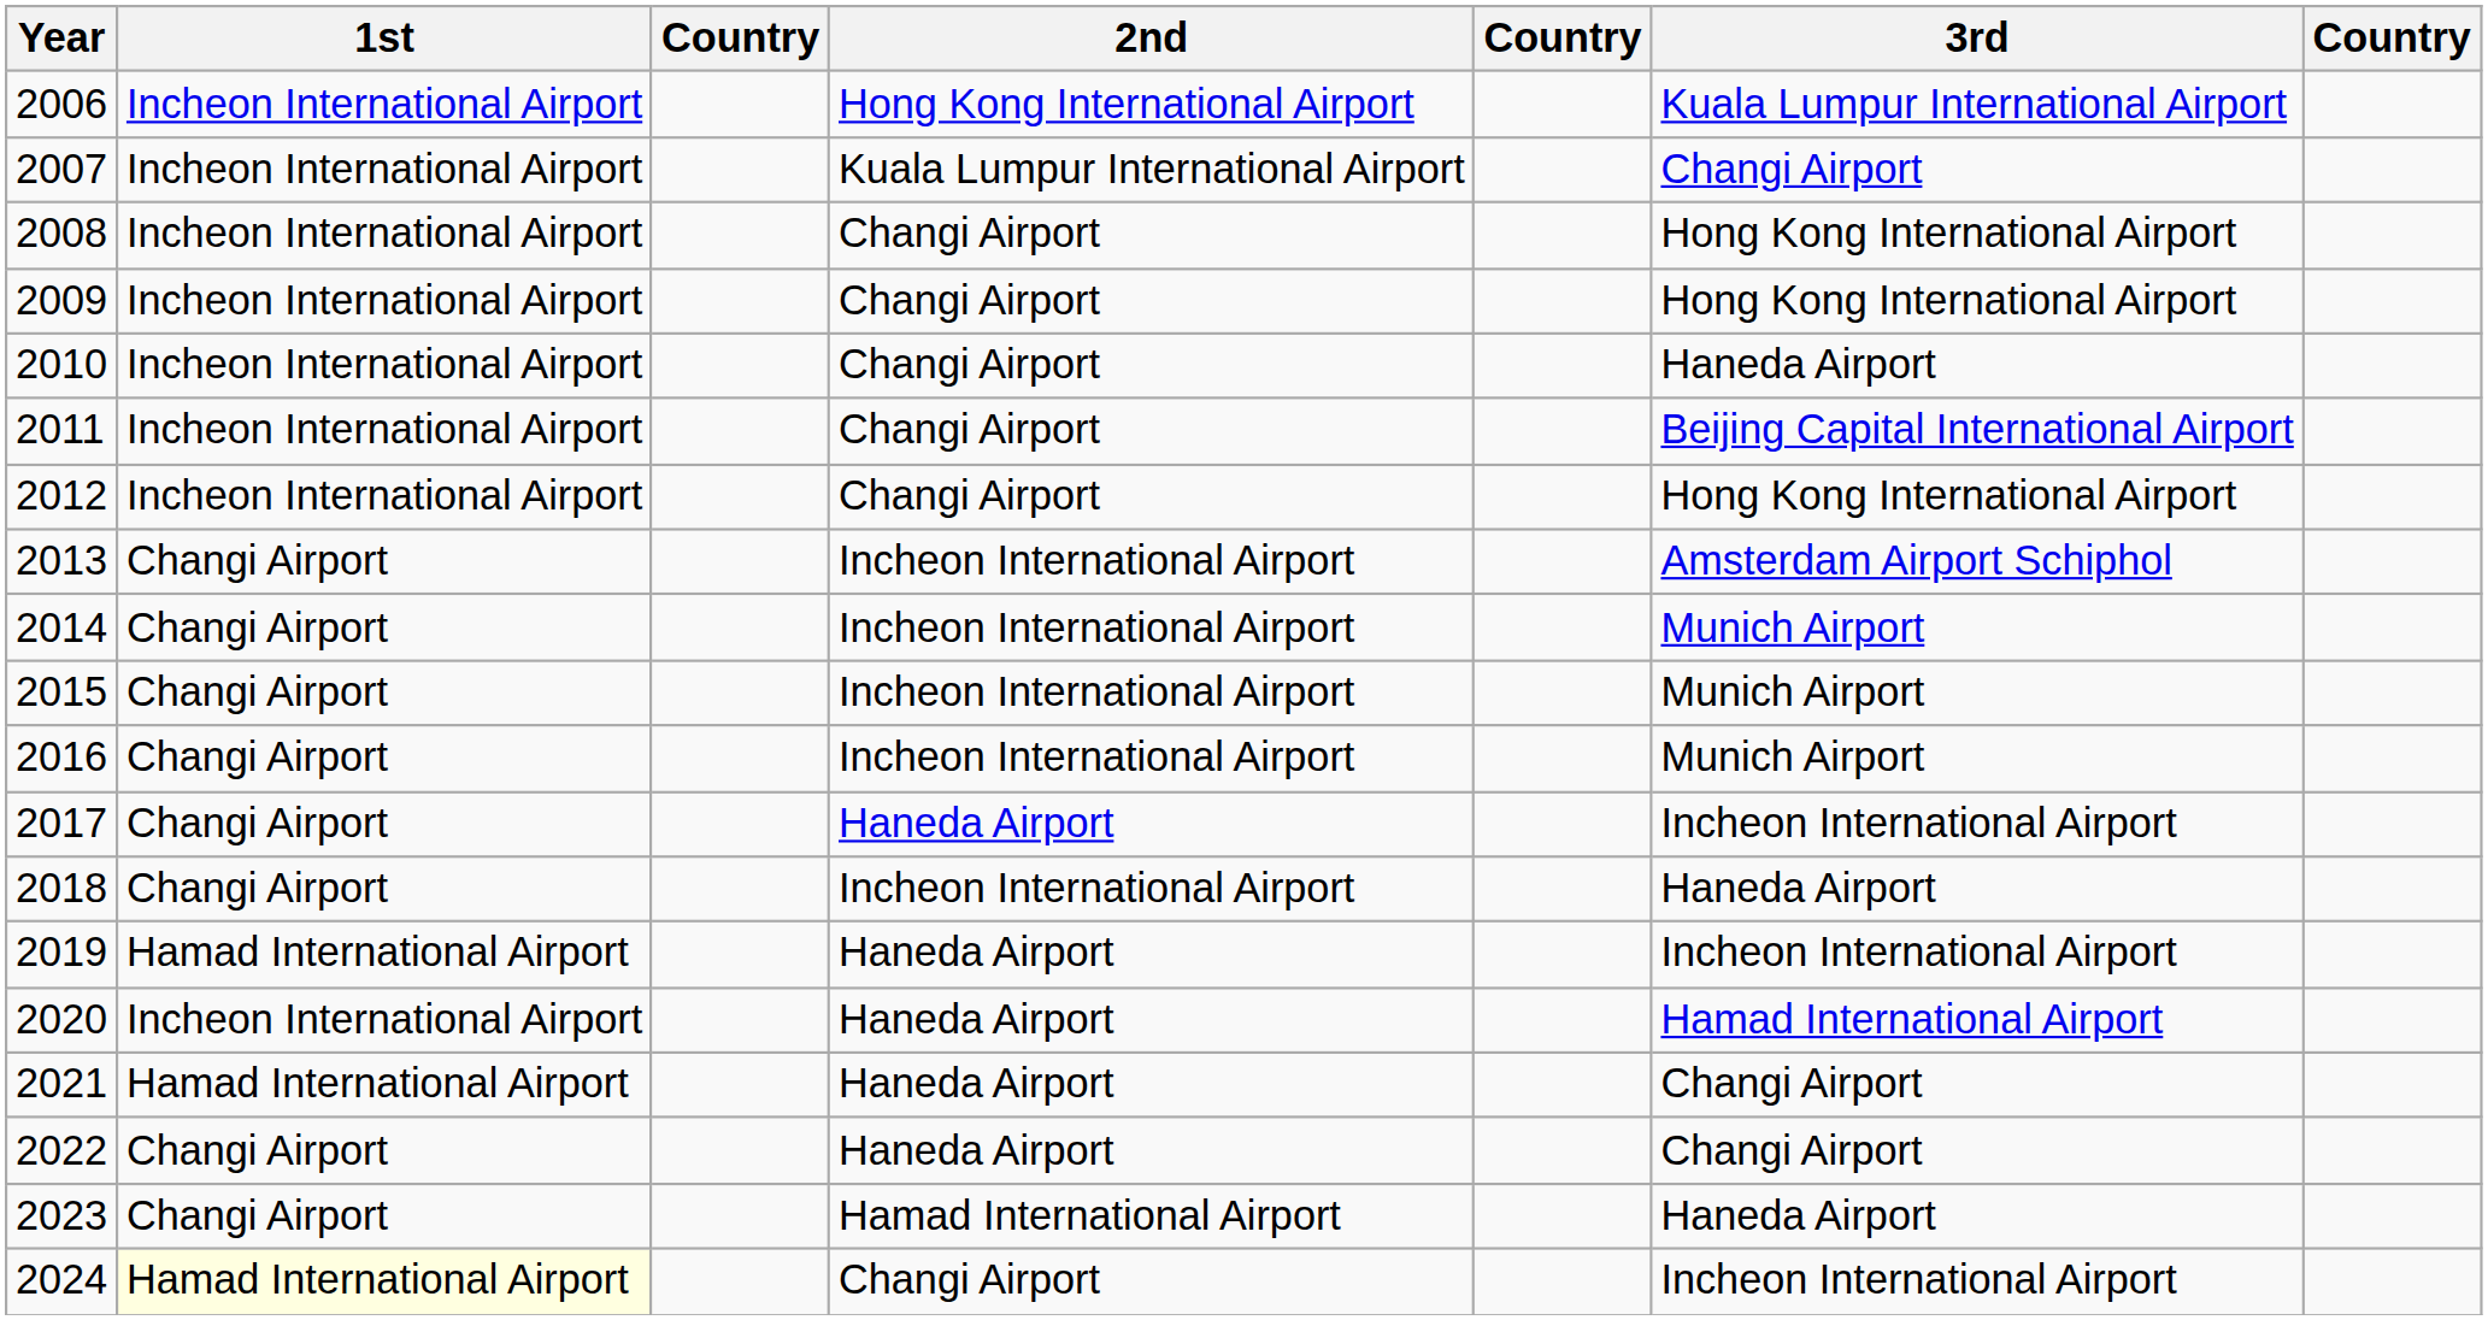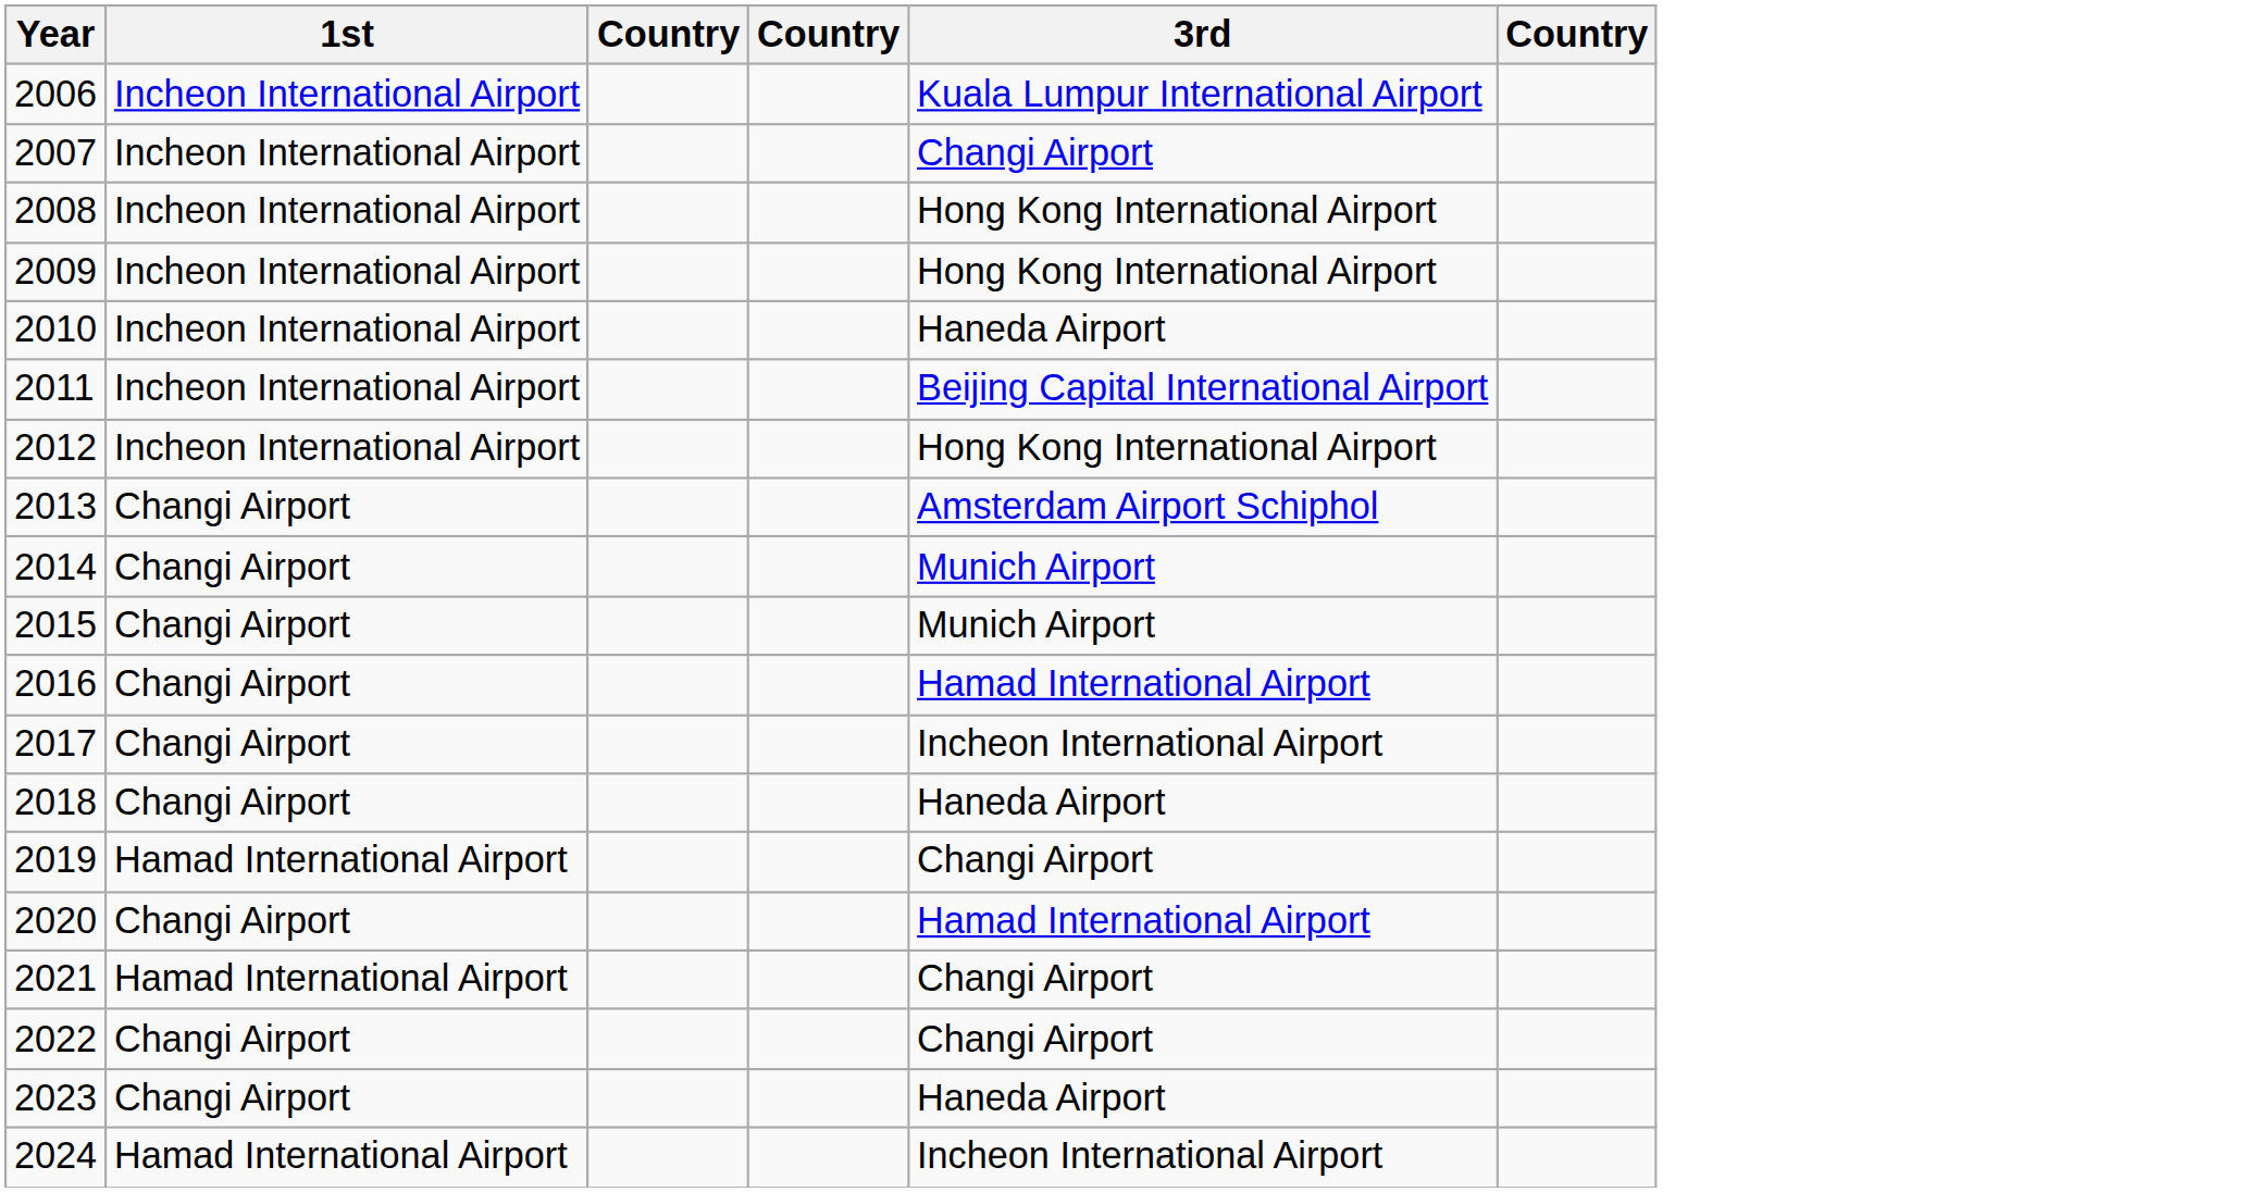- column: 2nd | Hong Kong International Airport | Kuala Lumpur International Airport | Changi Airport | Changi Airport | Changi Airport | Changi Airport | Changi Airport | Incheon International Airport | Incheon International Airport | Incheon International Airport | Incheon International Airport | Haneda Airport | Incheon International Airport | Haneda Airport | Haneda Airport | Haneda Airport | Haneda Airport | Hamad International Airport | Changi Airport
2016 | 3rd: Munich Airport -> Hamad International Airport
2019 | 3rd: Incheon International Airport -> Changi Airport
2020 | 1st: Incheon International Airport -> Changi Airport
2024 | 1st: lightyellow background -> no background
